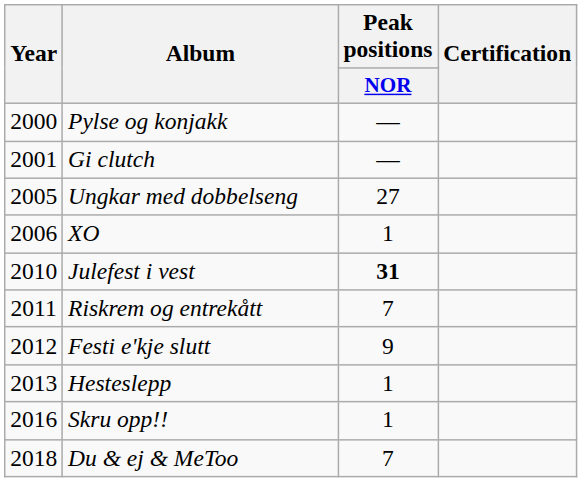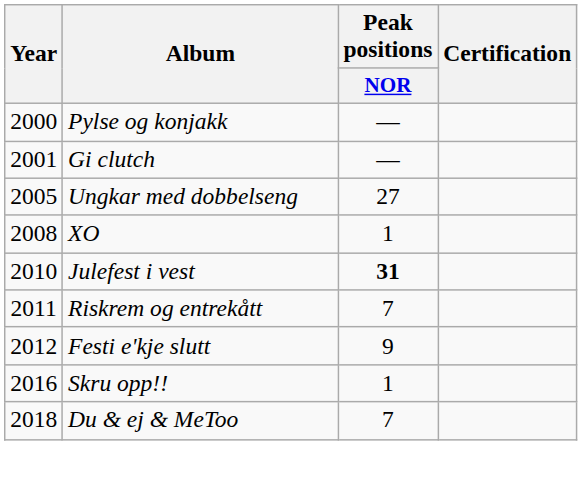XO | Year: 2006 -> 2008
- row: 2013 | Hesteslepp | 1
